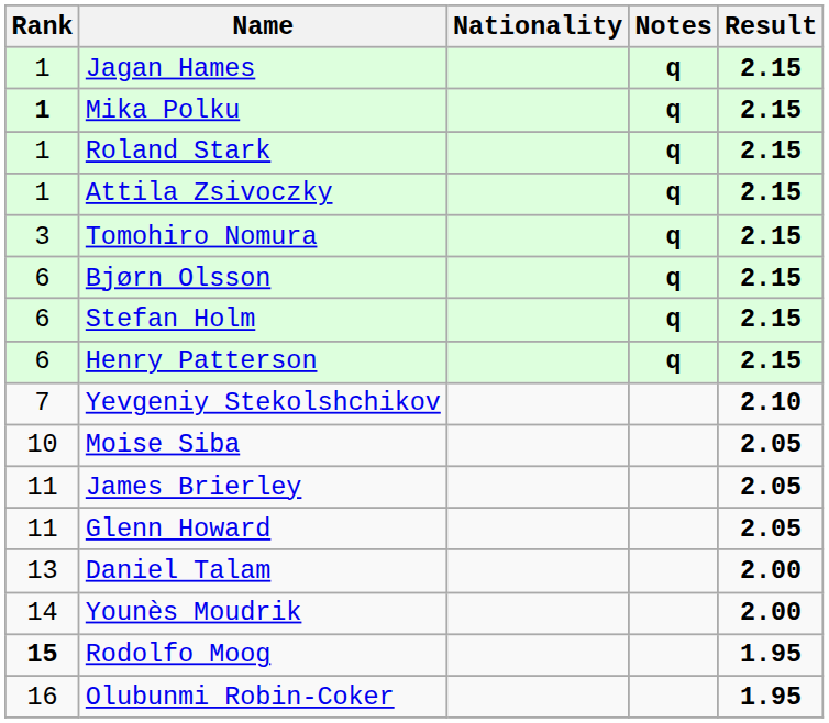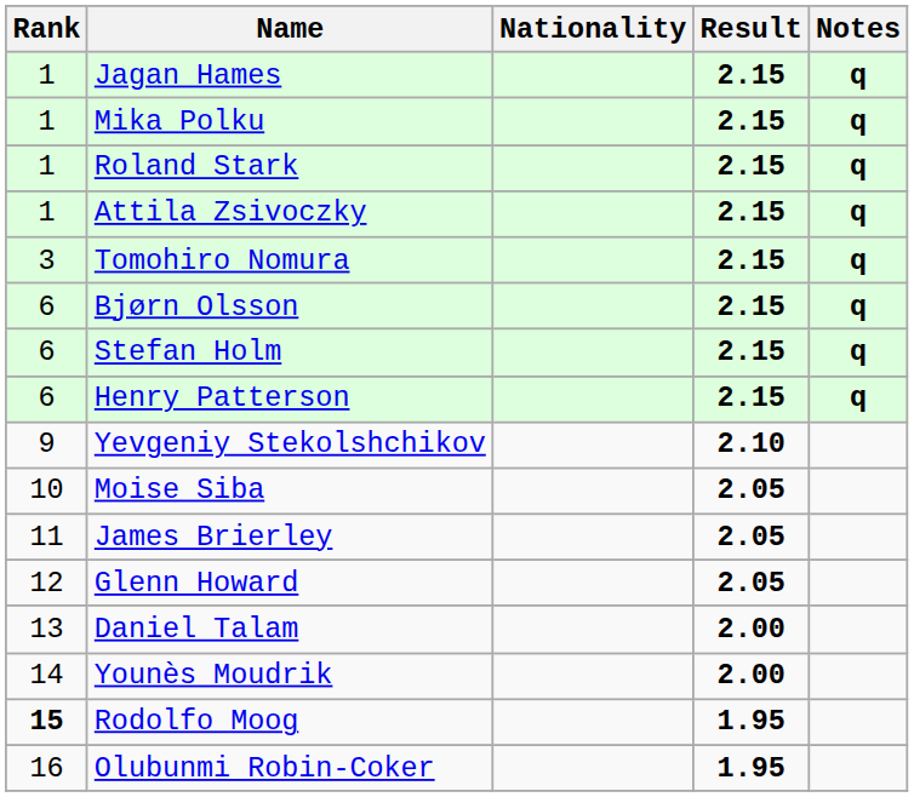columns swapped: Result <-> Notes
Mika Polku | Rank: bold -> normal
Yevgeniy Stekolshchikov | Rank: 7 -> 9
Glenn Howard | Rank: 11 -> 12
